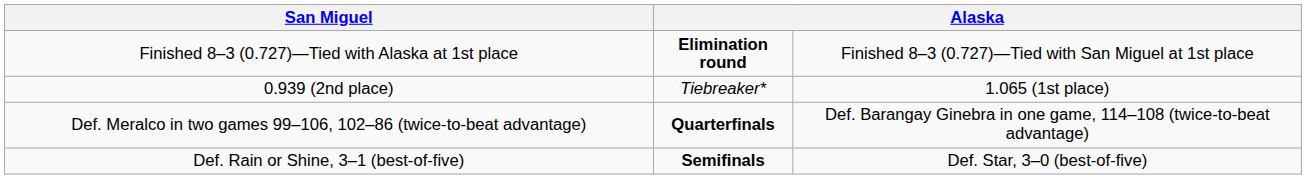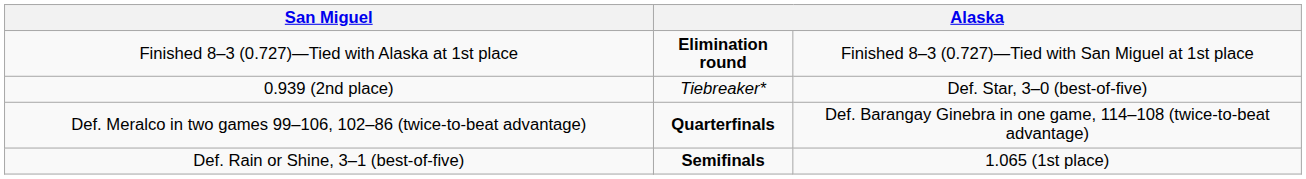0.939 (2nd place) | column 4: 1.065 (1st place) -> Def. Star, 3–0 (best-of-five)
Def. Rain or Shine, 3–1 (best-of-five) | column 4: Def. Star, 3–0 (best-of-five) -> 1.065 (1st place)
